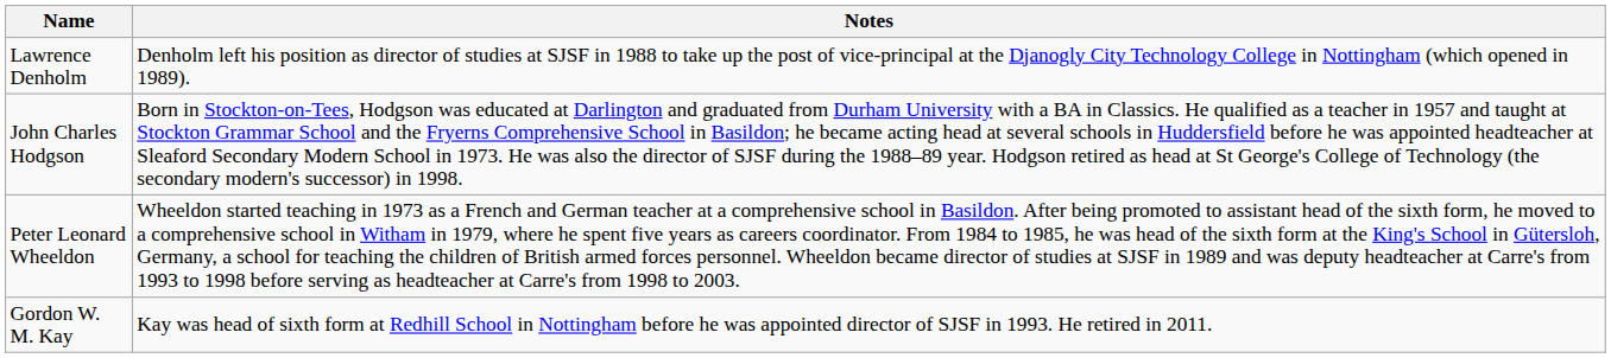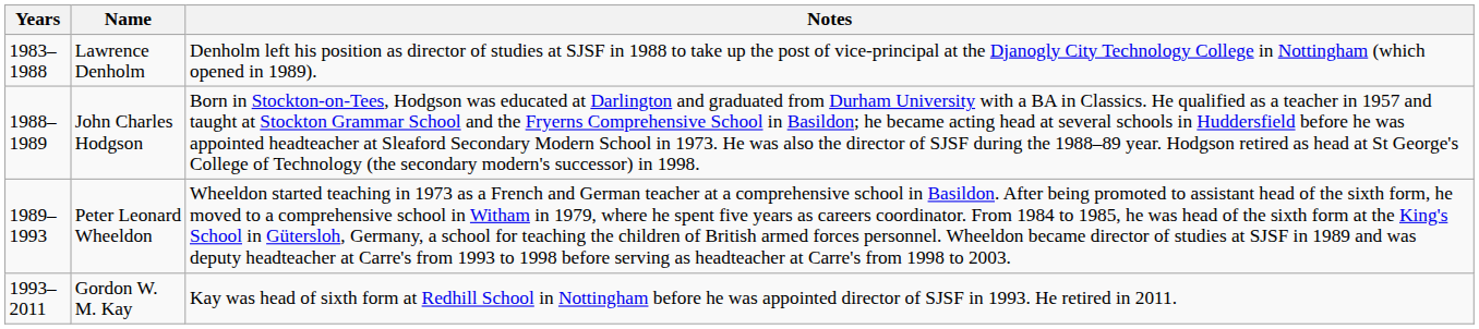+ column: Years | 1983–1988 | 1988–1989 | 1989–1993 | 1993–2011
